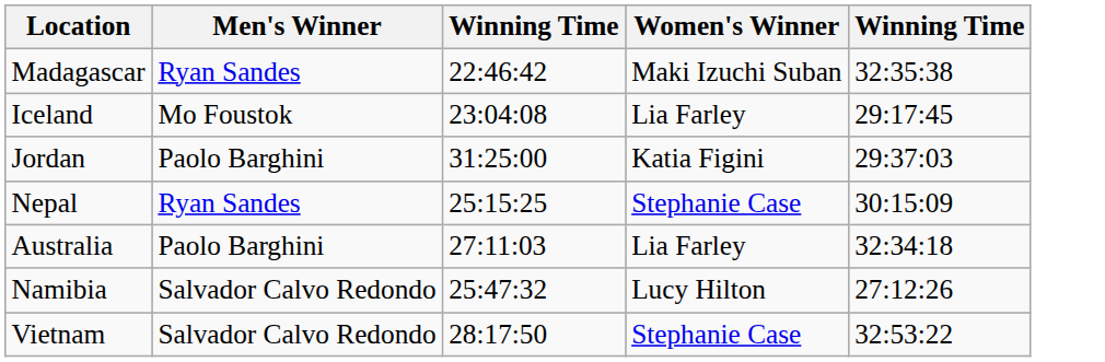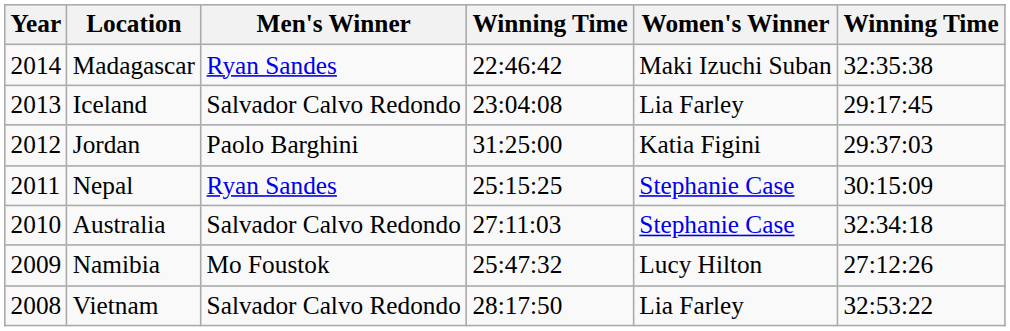+ column: Year | 2014 | 2013 | 2012 | 2011 | 2010 | 2009 | 2008
Iceland | Men's Winner: Mo Foustok -> Salvador Calvo Redondo
Australia | Men's Winner: Paolo Barghini -> Salvador Calvo Redondo
Australia | Women's Winner: Lia Farley -> Stephanie Case
Namibia | Men's Winner: Salvador Calvo Redondo -> Mo Foustok
Vietnam | Women's Winner: Stephanie Case -> Lia Farley
